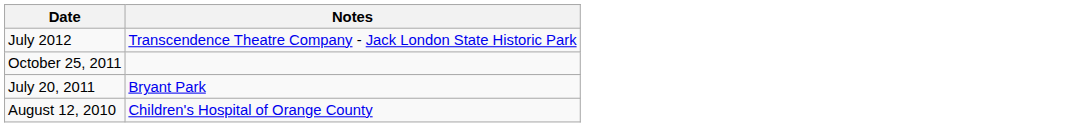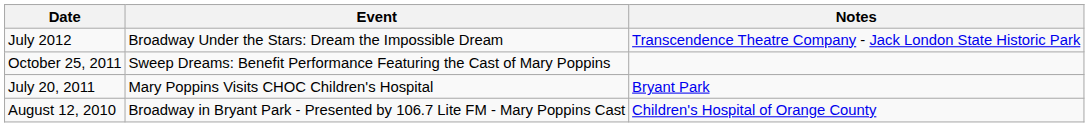+ column: Event | Broadway Under the Stars: Dream the Impossible Dream | Sweep Dreams: Benefit Performance Featuring the Cast of Mary Poppins | Mary Poppins Visits CHOC Children's Hospital | Broadway in Bryant Park - Presented by 106.7 Lite FM - Mary Poppins Cast
